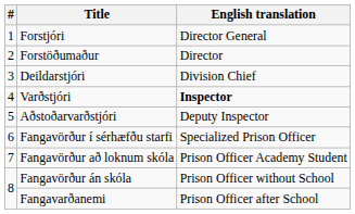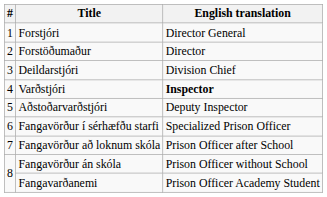Fangavörður að loknum skóla | English translation: Prison Officer Academy Student -> Prison Officer after School
Fangavarðanemi | English translation: Prison Officer after School -> Prison Officer Academy Student
